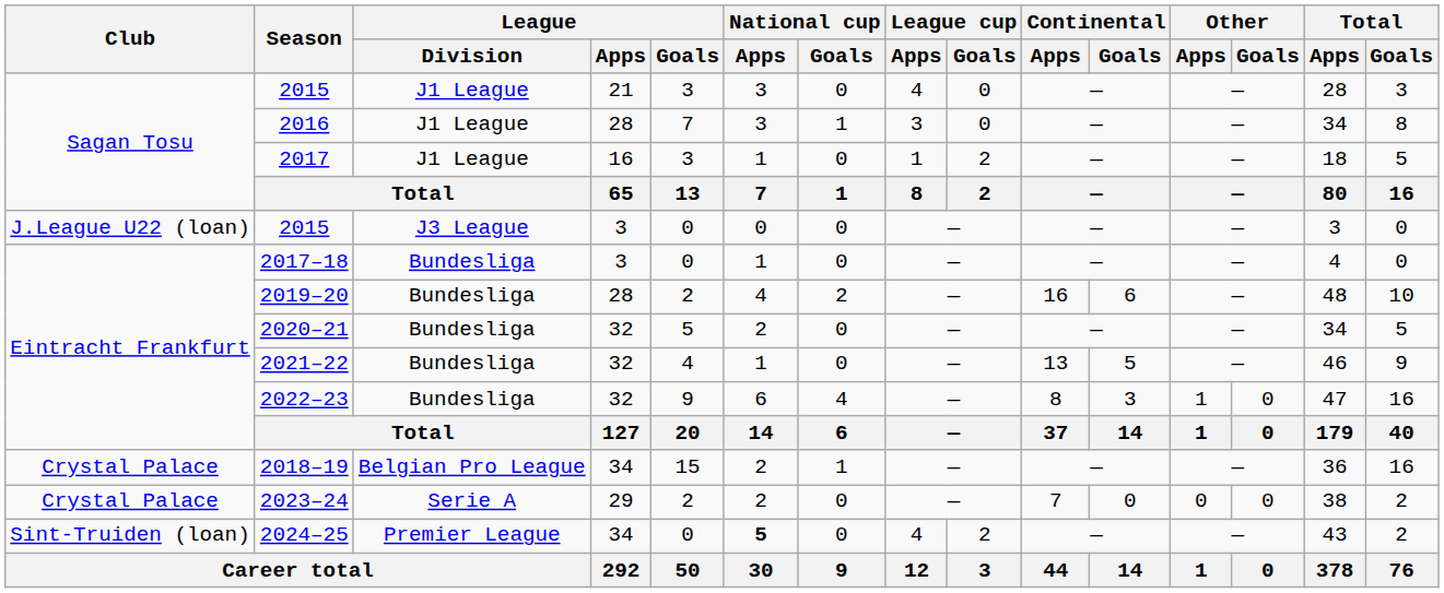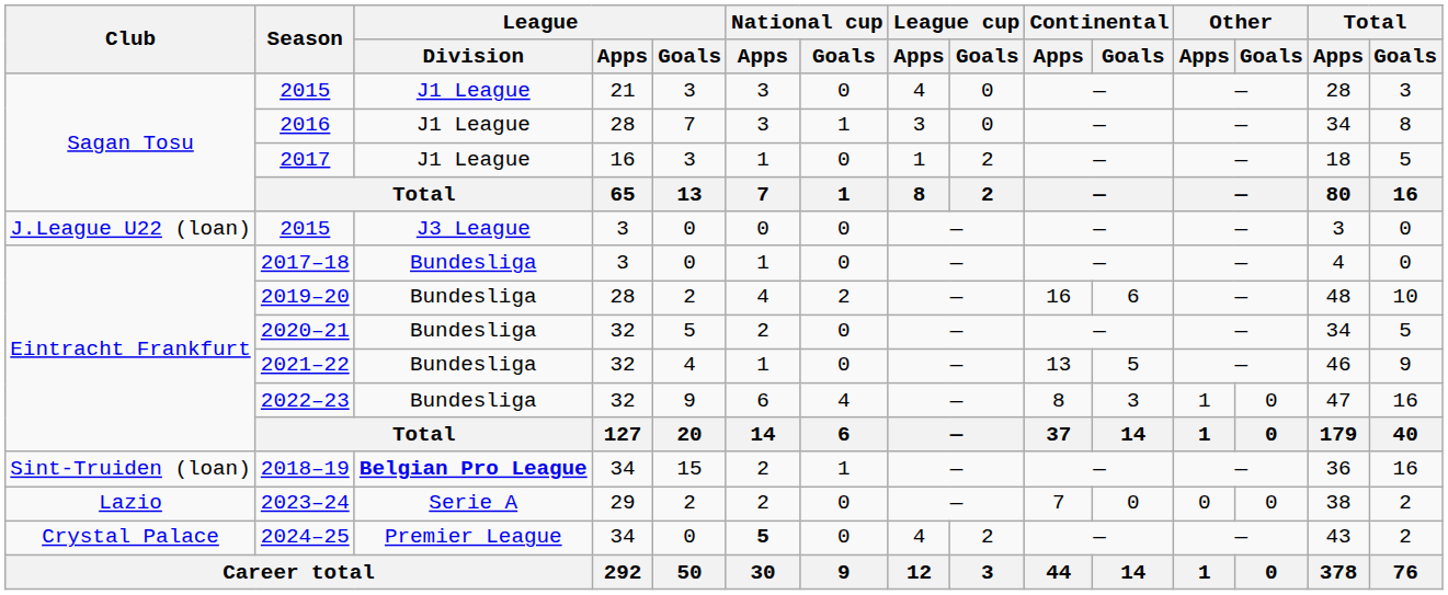2018–19 | Club: Crystal Palace -> Sint-Truiden (loan)
2018–19 | League / Division: normal -> bold
2023–24 | Club: Crystal Palace -> Lazio
2024–25 | Club: Sint-Truiden (loan) -> Crystal Palace
